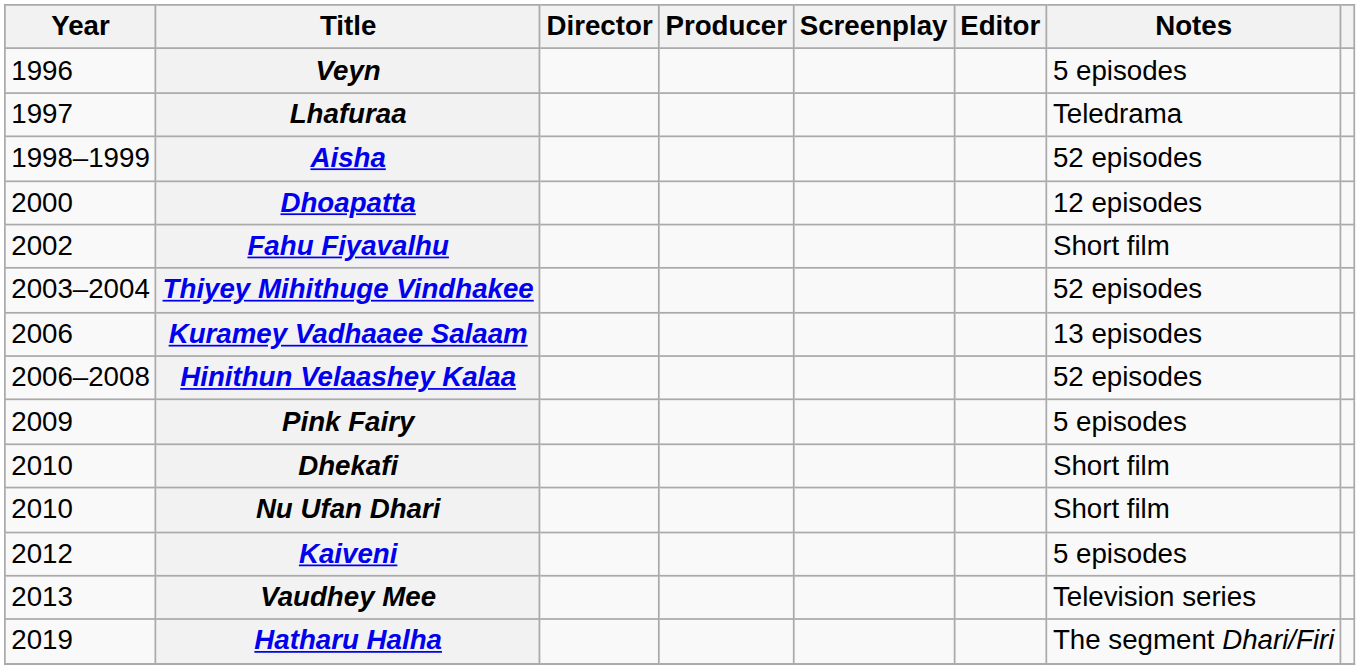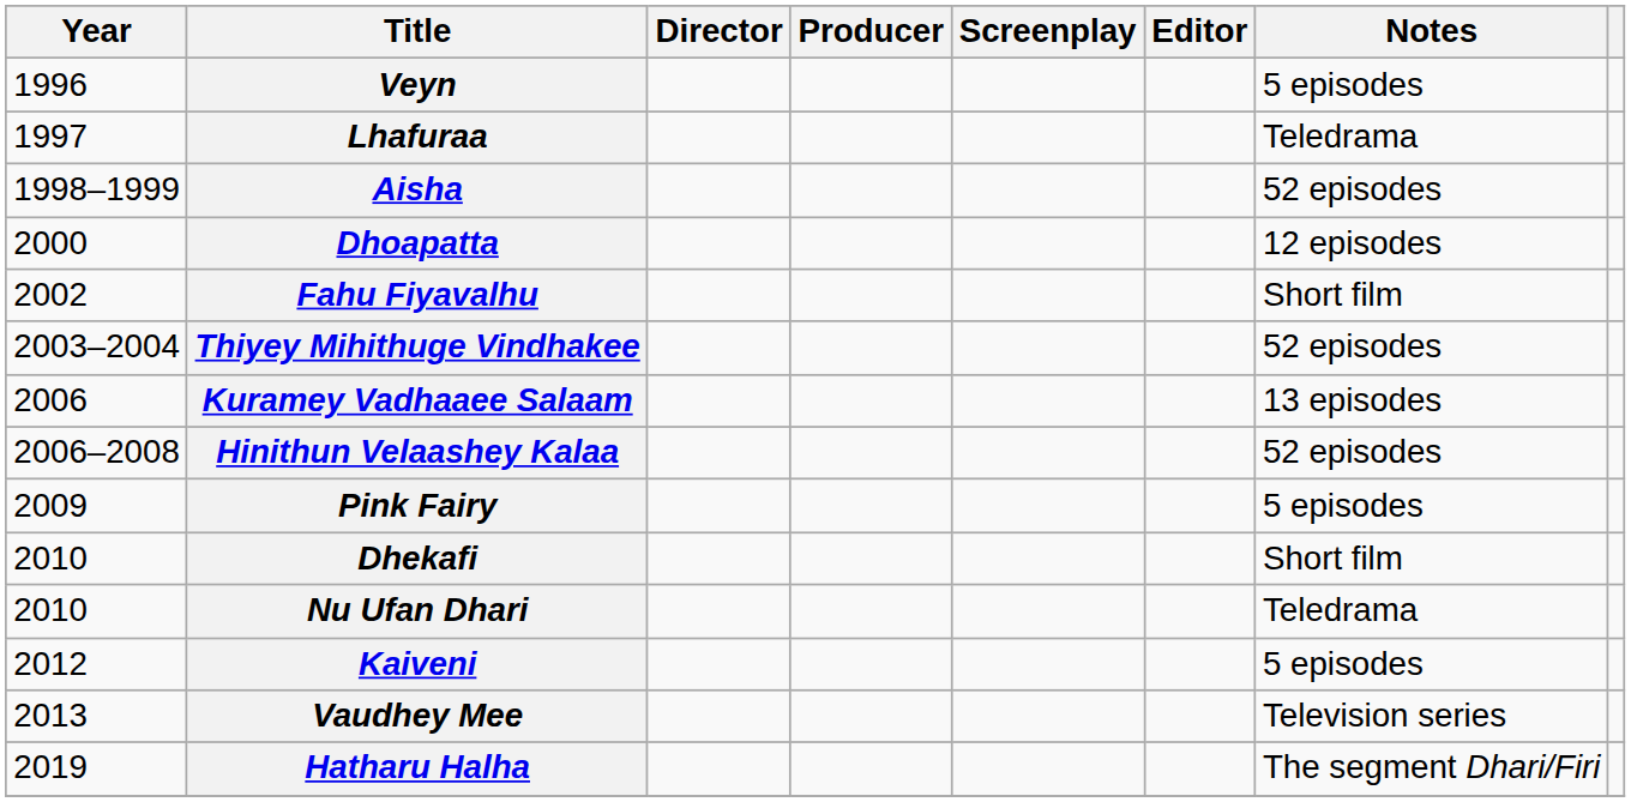Nu Ufan Dhari | Notes: Short film -> Teledrama
